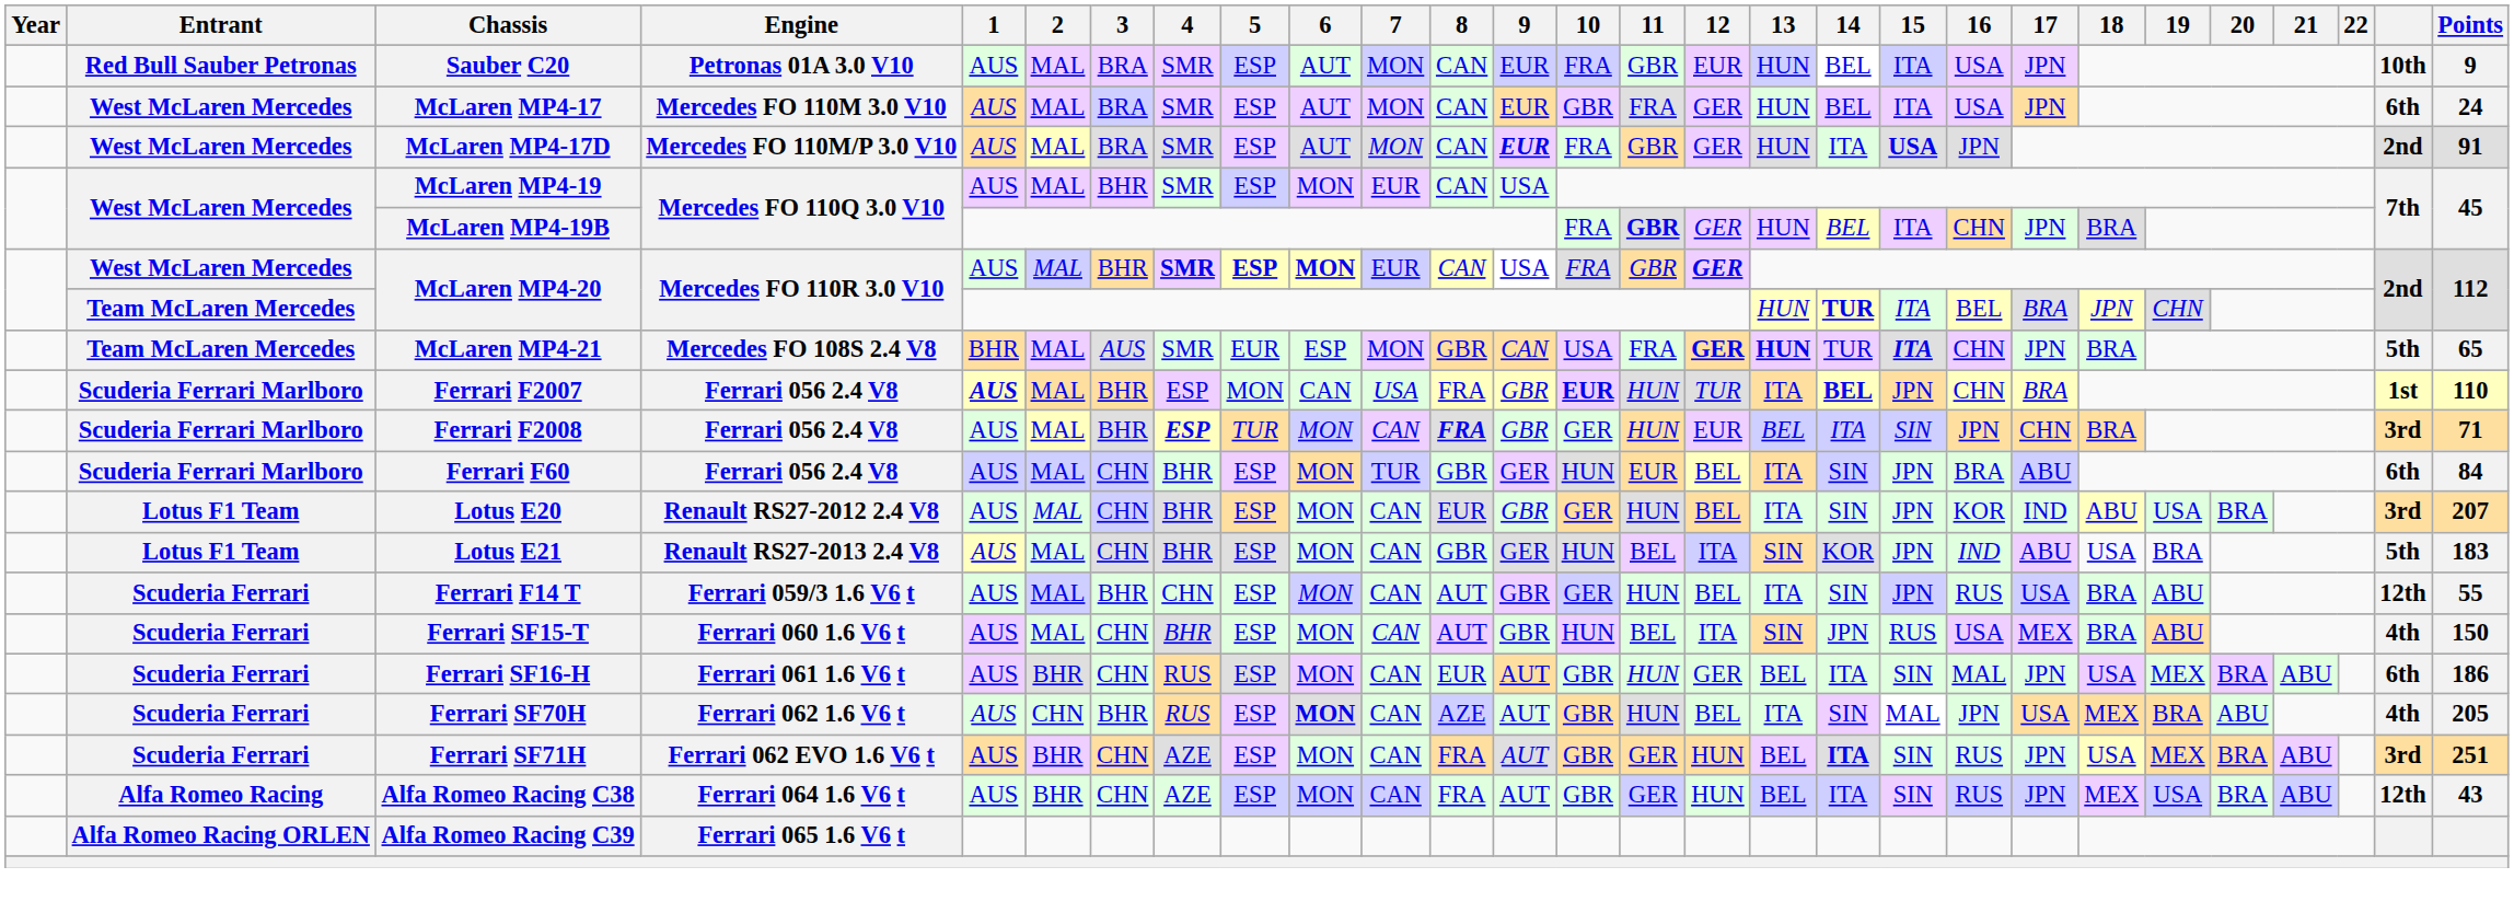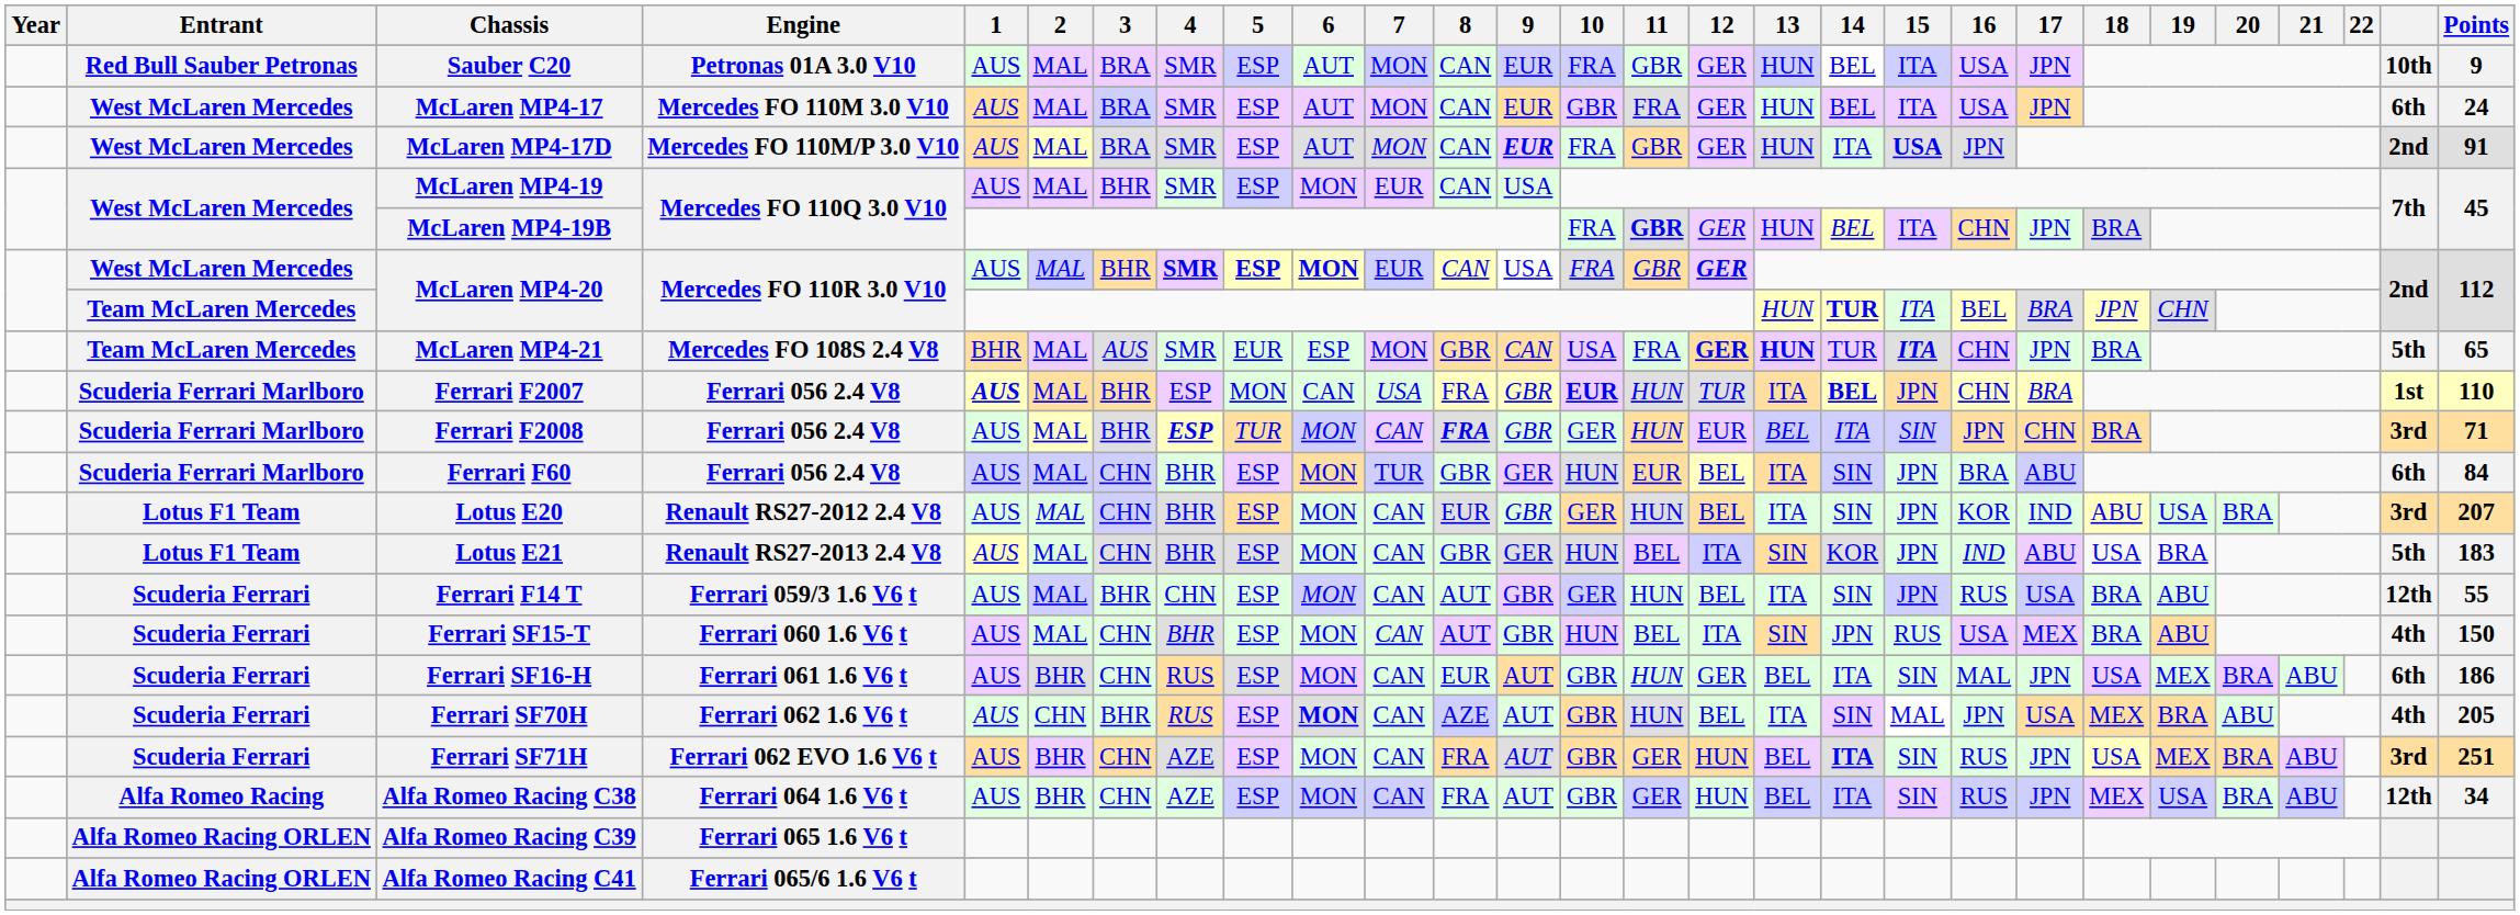Sauber C20 | 12: EUR -> GER
Alfa Romeo Racing C38 | Points: 43 -> 34
+ row: Alfa Romeo Racing ORLEN | Alfa Romeo Racing C41 | Ferrari 065/6 1.6 V6 t
